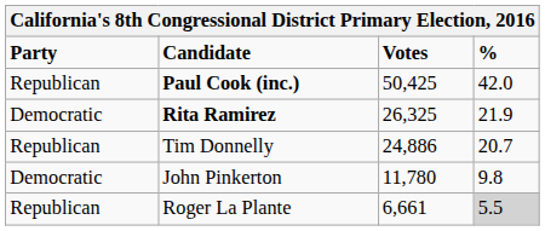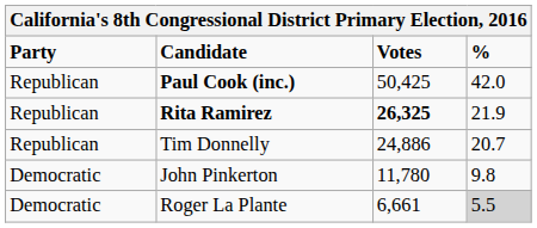Rita Ramirez | Party: Democratic -> Republican
Rita Ramirez | Votes: normal -> bold
Roger La Plante | Party: Republican -> Democratic
